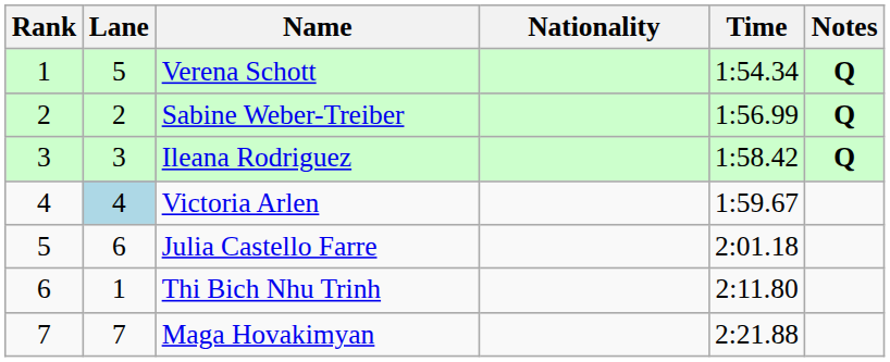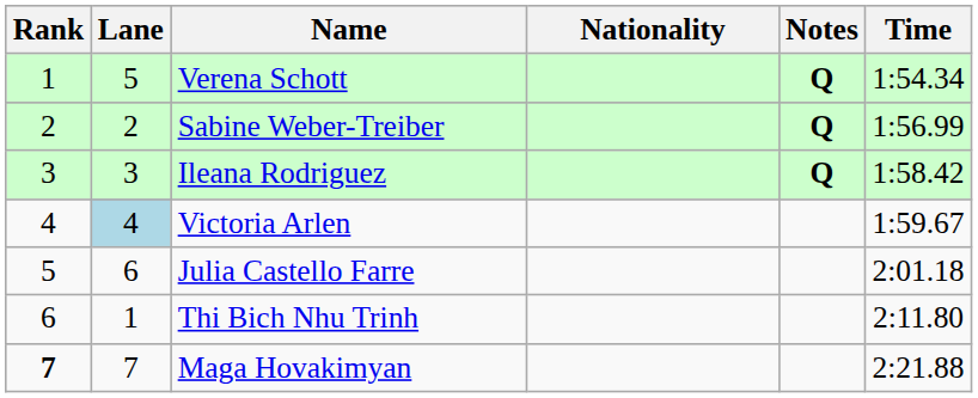columns swapped: Time <-> Notes
Maga Hovakimyan | Rank: normal -> bold
